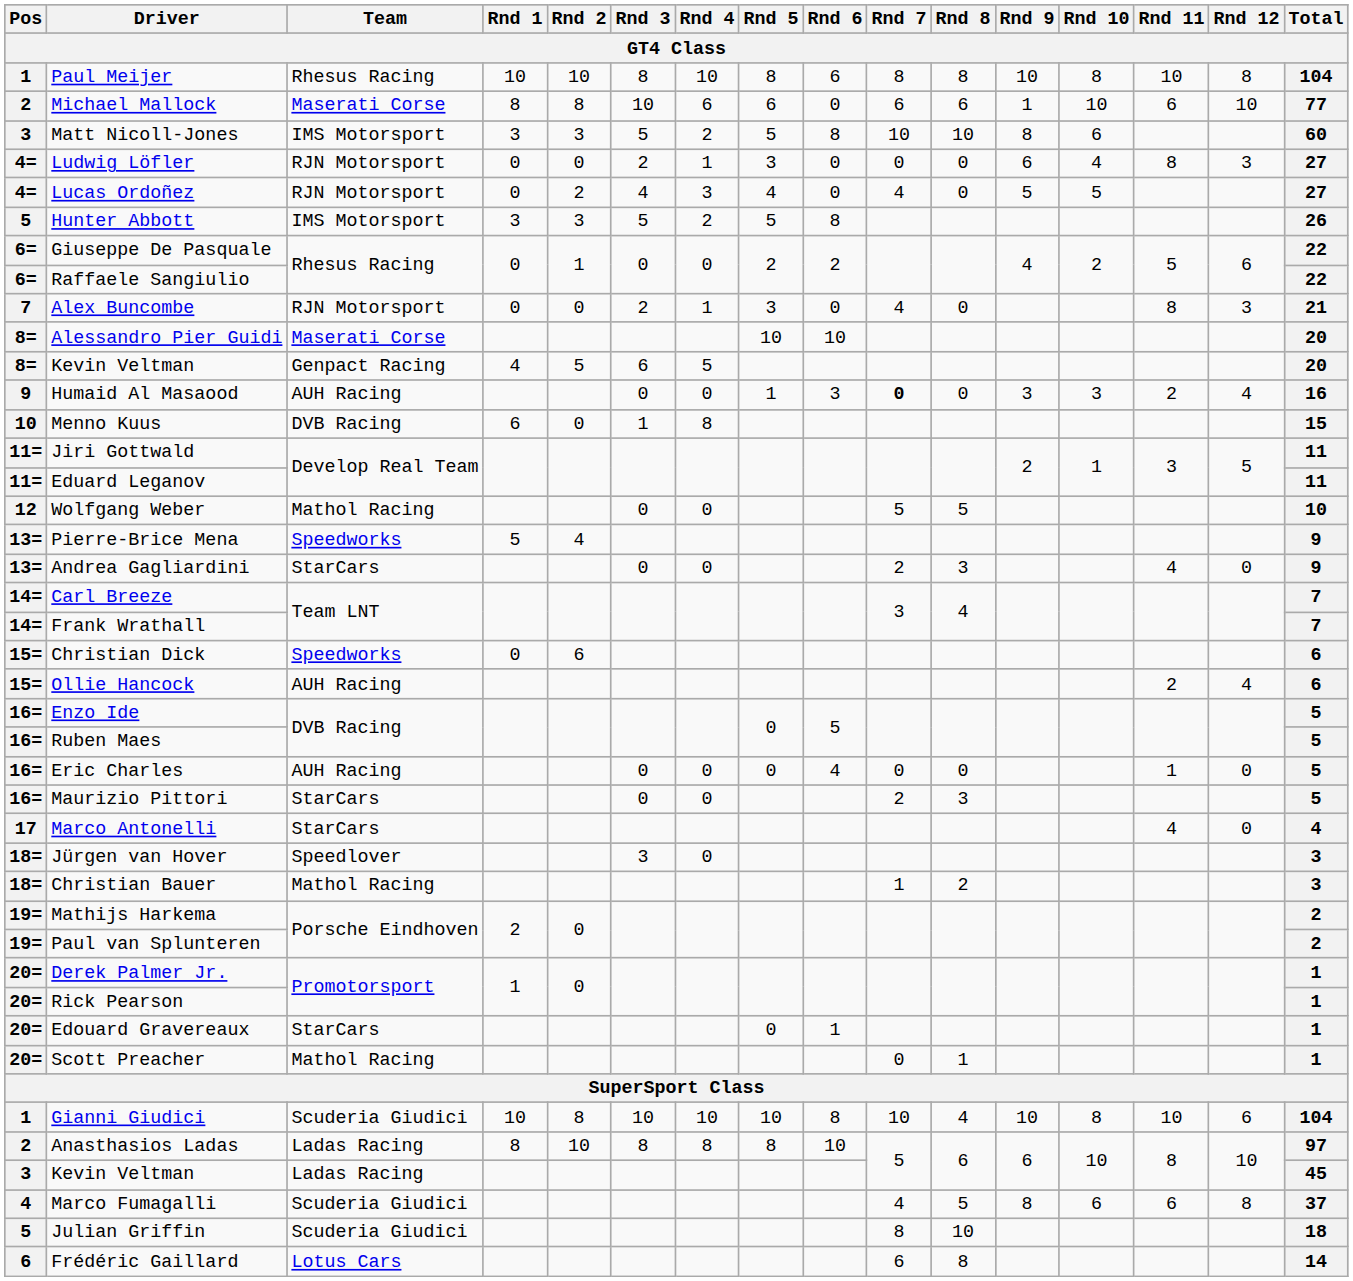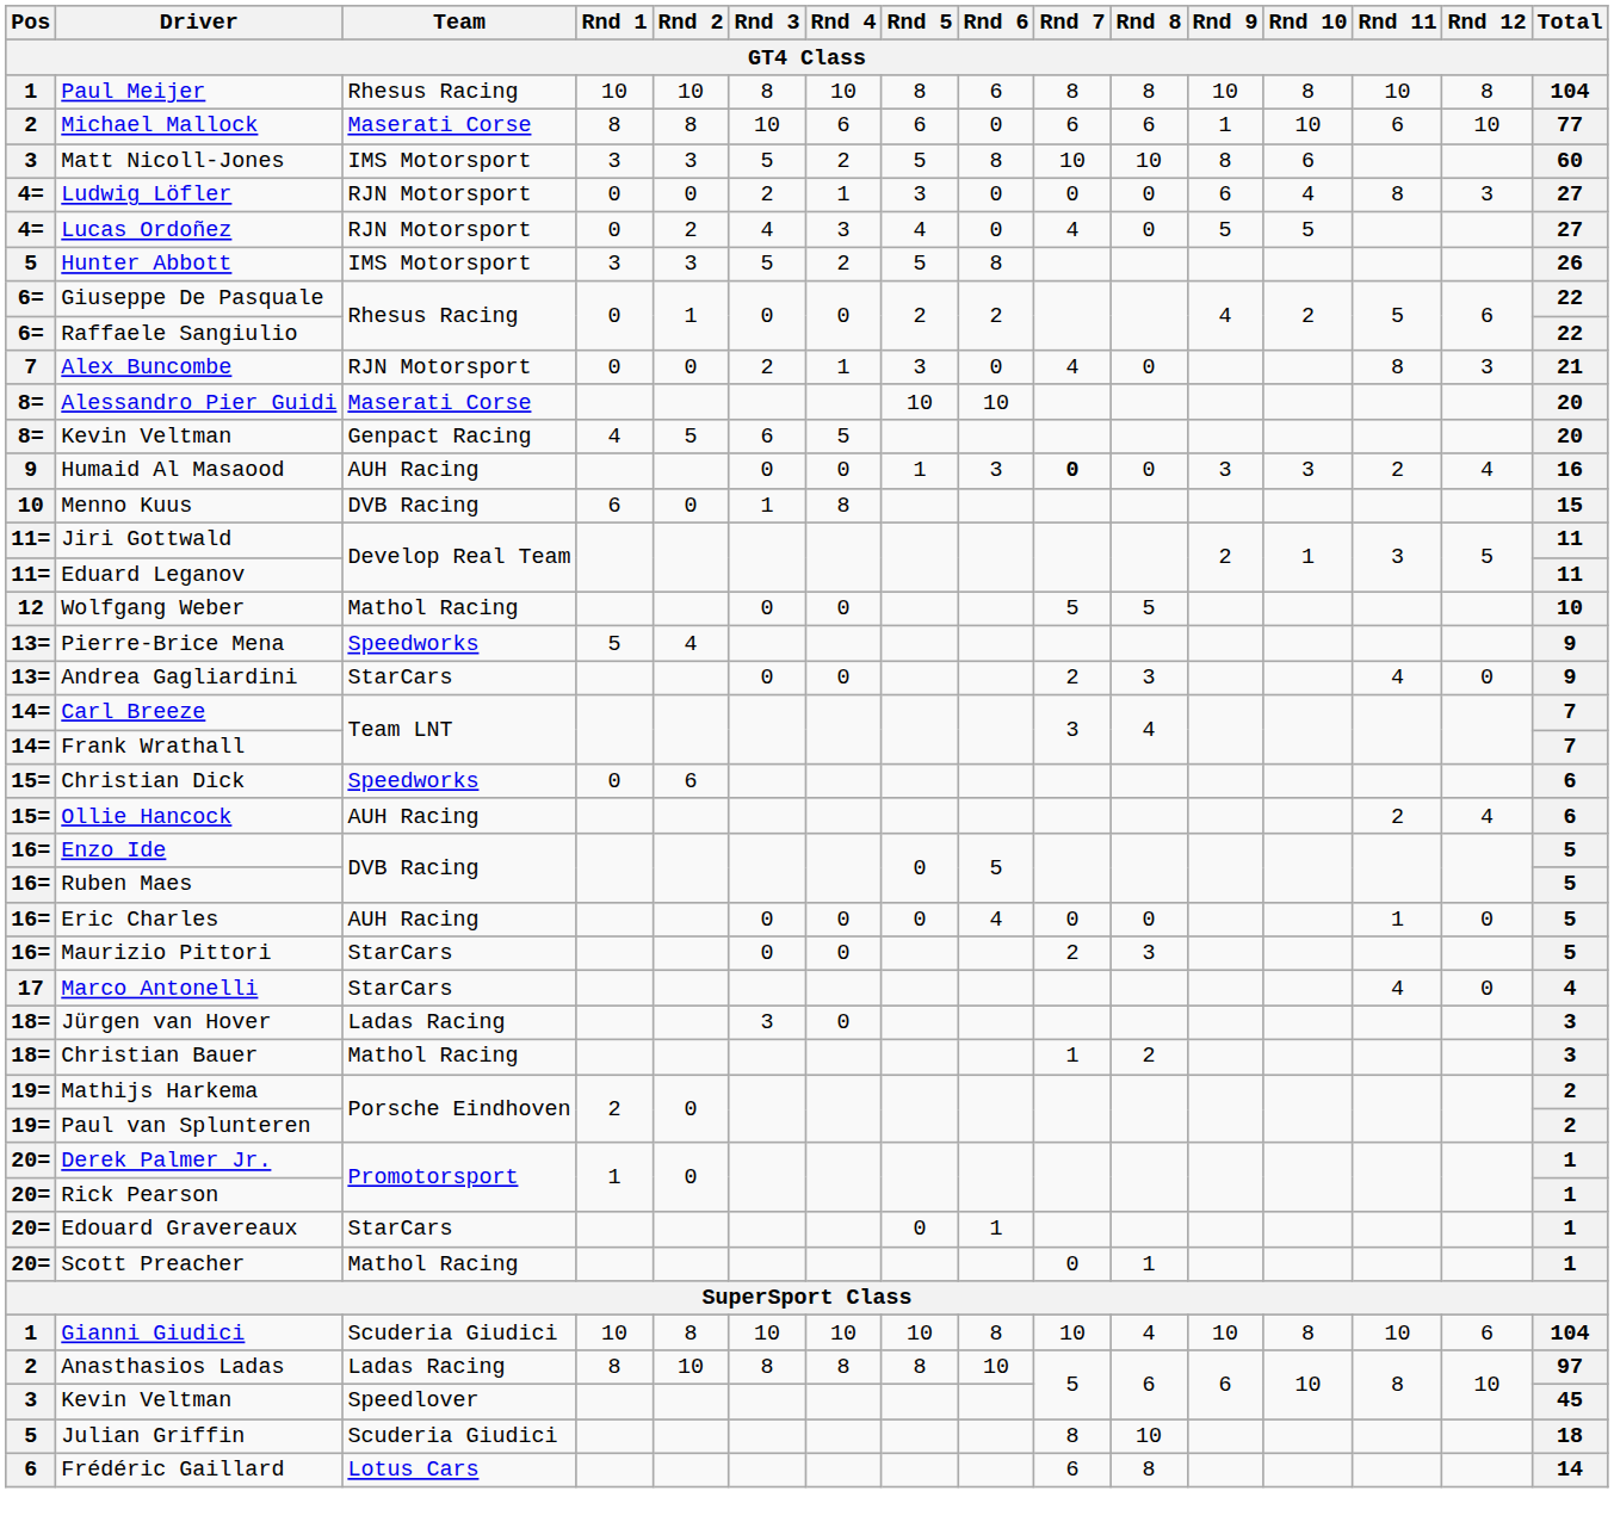Jürgen van Hover | Team: Speedlover -> Ladas Racing
3 / Kevin Veltman | Team: Ladas Racing -> Speedlover
- row: 4 | Marco Fumagalli | Scuderia Giudici | 4 | 5 | 8 | 6 | 6 | 8 | 37
